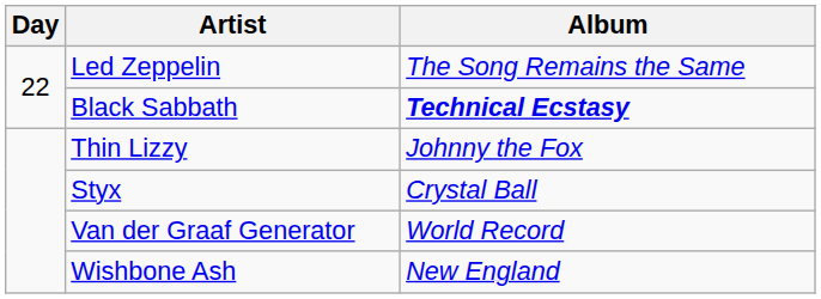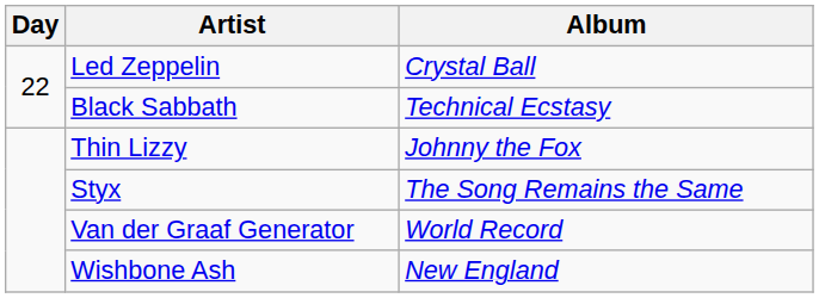Led Zeppelin | Album: The Song Remains the Same -> Crystal Ball
Black Sabbath | Album: bold -> normal
Styx | Album: Crystal Ball -> The Song Remains the Same
